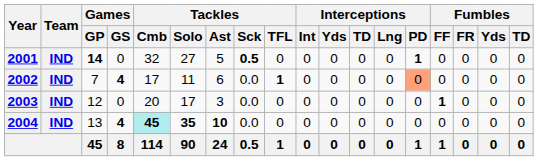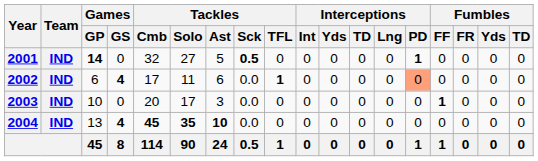2002 | Games / GP: 7 -> 6
2003 | Games / GP: 12 -> 10
2004 | Tackles / Cmb: paleturquoise background -> no background
